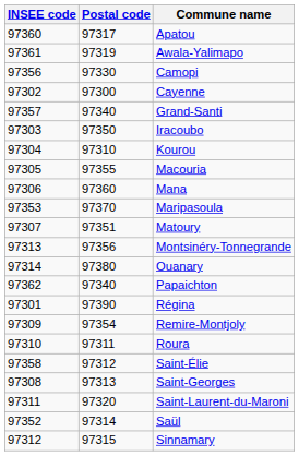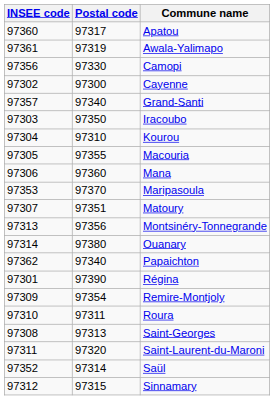- row: 97358 | 97312 | Saint-Élie
